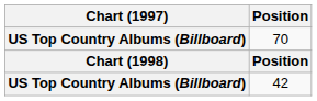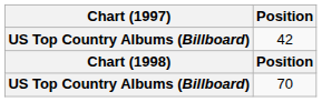rows swapped: 70 <-> 42
